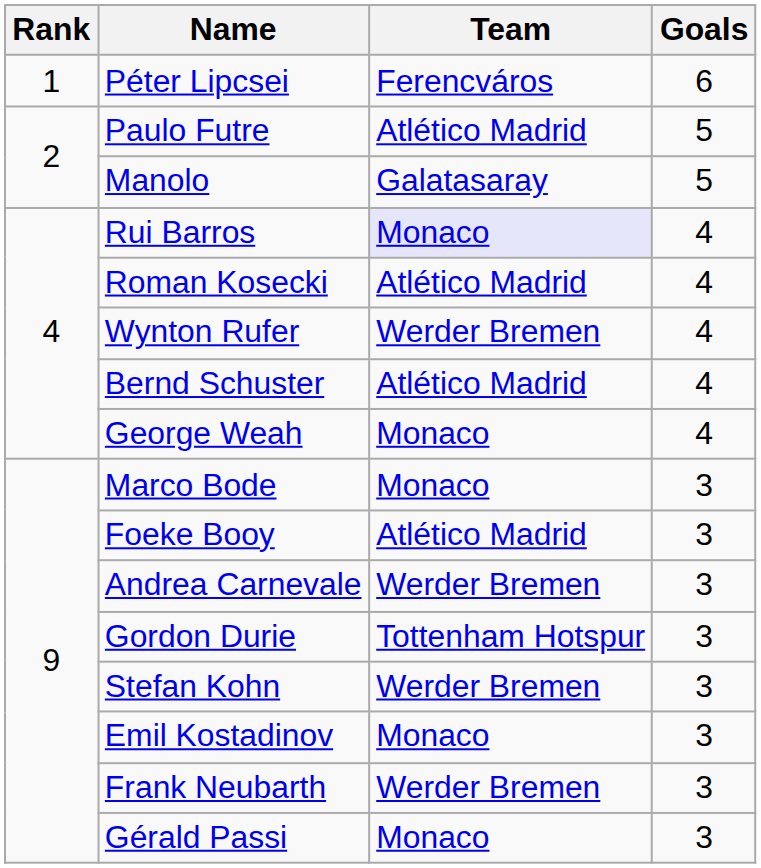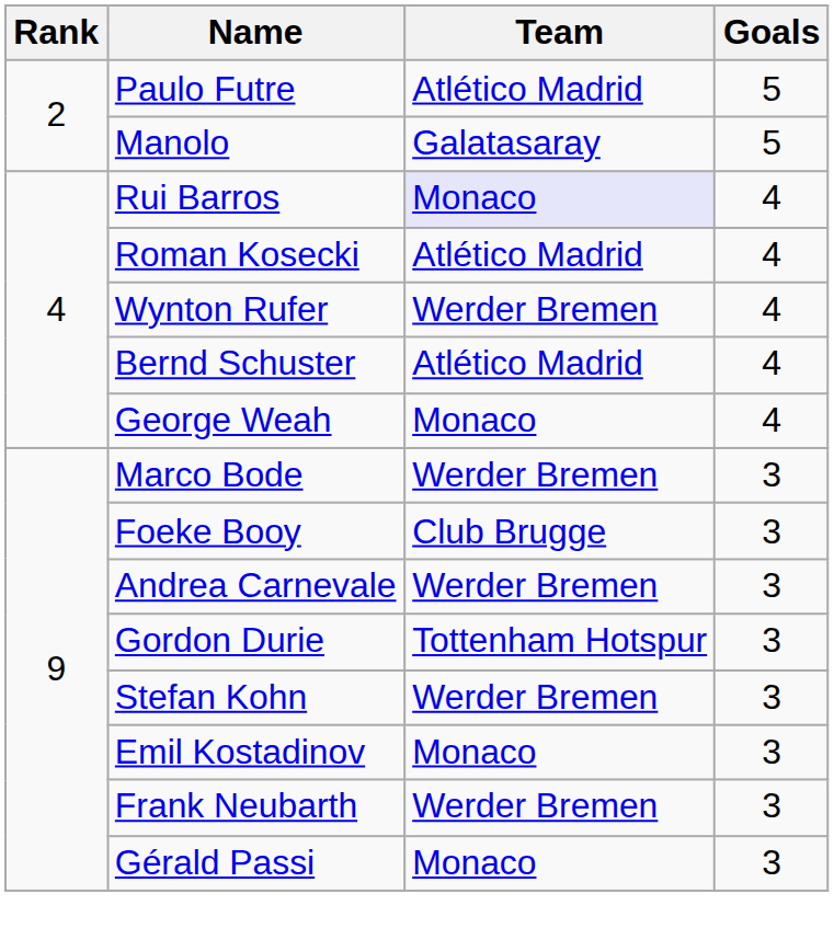- row: 1 | Péter Lipcsei | Ferencváros | 6
Marco Bode | Team: Monaco -> Werder Bremen
Foeke Booy | Team: Atlético Madrid -> Club Brugge
